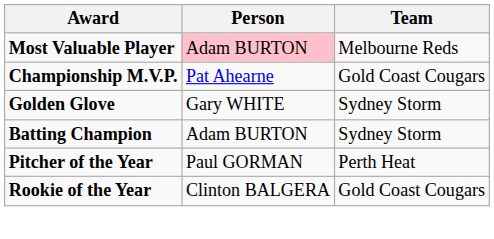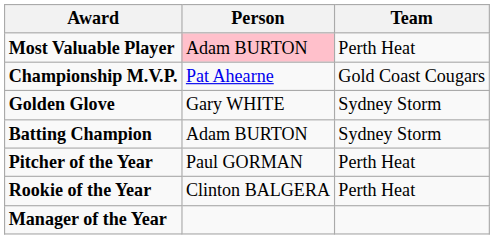Most Valuable Player | Team: Melbourne Reds -> Perth Heat
Rookie of the Year | Team: Gold Coast Cougars -> Perth Heat
+ row: Manager of the Year
